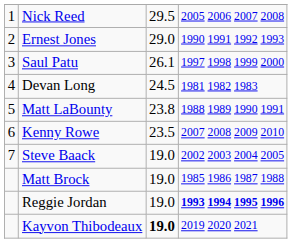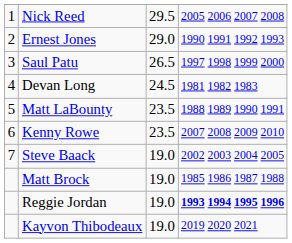Saul Patu | column 3: 26.1 -> 26.5
Matt LaBounty | column 3: 23.8 -> 23.5
Kayvon Thibodeaux | column 3: bold -> normal
